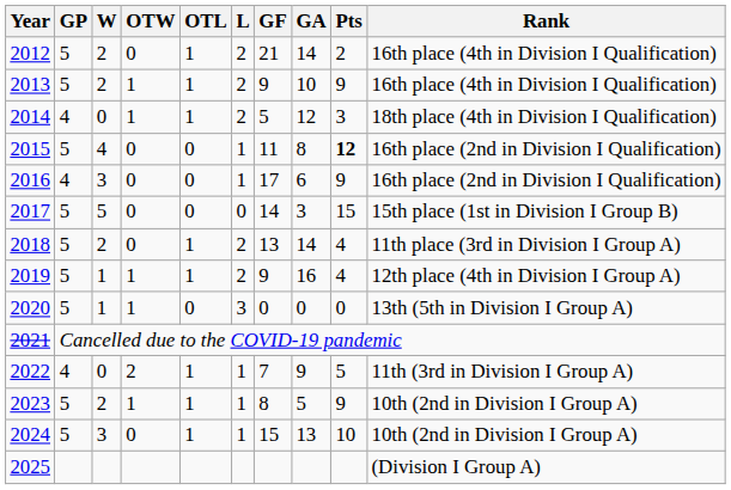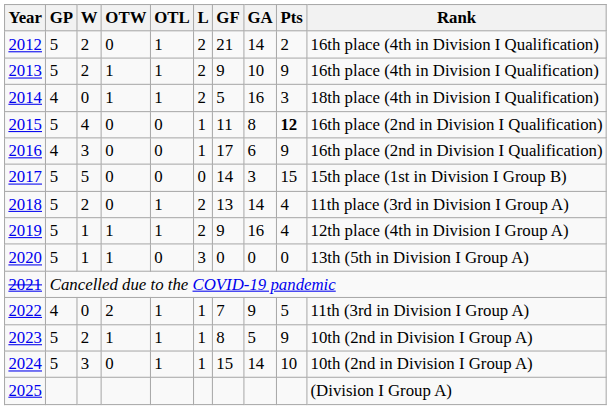2014 | GA: 12 -> 16
2024 | GA: 13 -> 14
